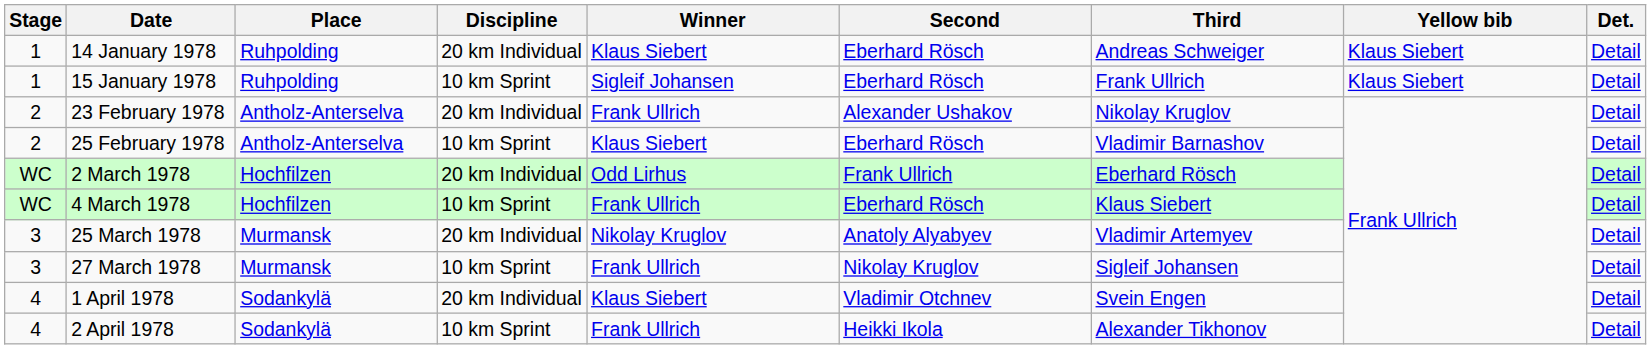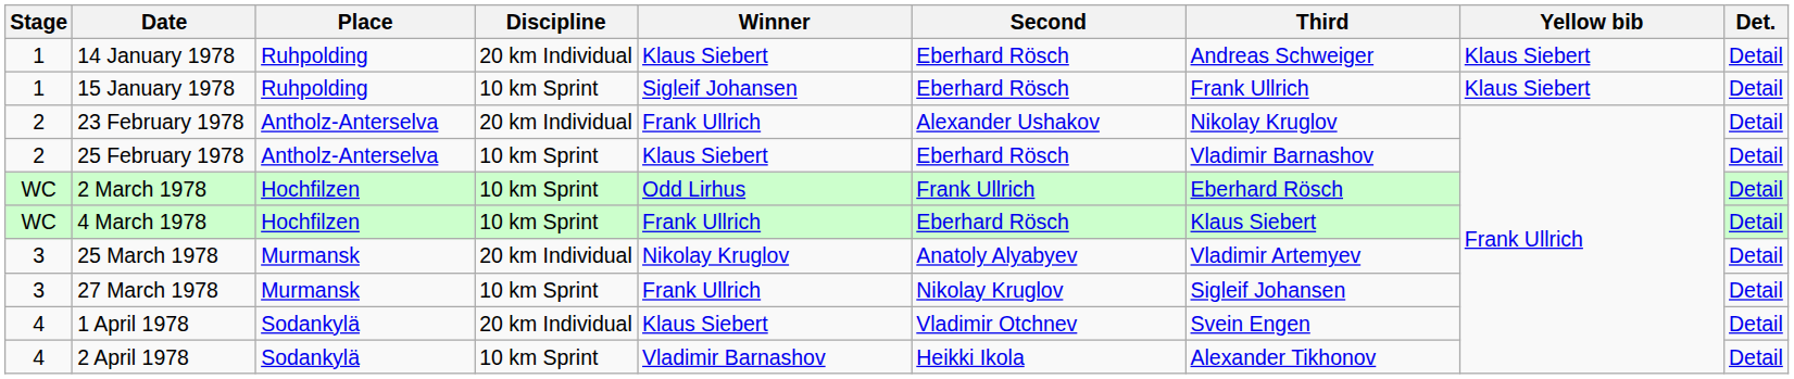2 March 1978 | Discipline: 20 km Individual -> 10 km Sprint
2 April 1978 | Winner: Frank Ullrich -> Vladimir Barnashov
